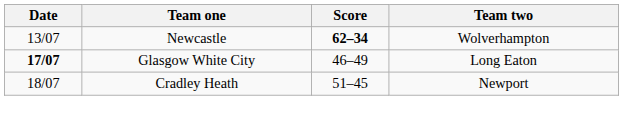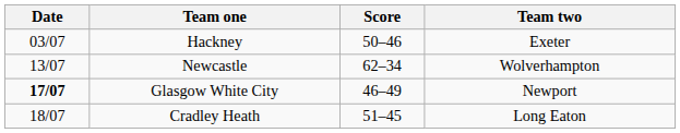+ row: 03/07 | Hackney | 50–46 | Exeter
Newcastle | Score: bold -> normal
Glasgow White City | Team two: Long Eaton -> Newport
Cradley Heath | Team two: Newport -> Long Eaton
